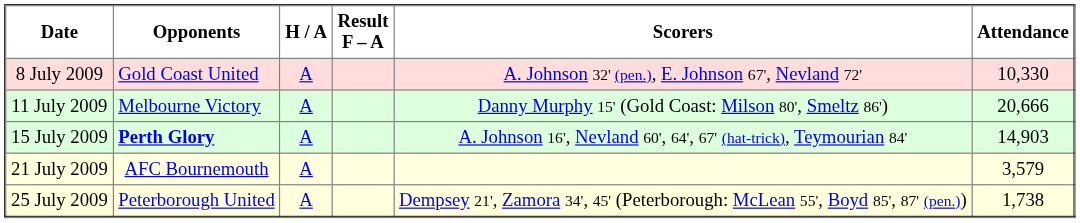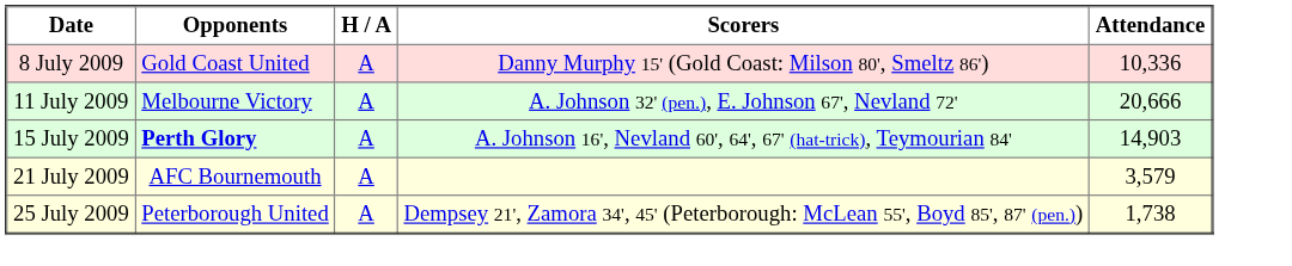- column: Result F – A
8 July 2009 | Scorers: A. Johnson 32' (pen.), E. Johnson 67', Nevland 72' -> Danny Murphy 15' (Gold Coast: Milson 80', Smeltz 86')
8 July 2009 | Attendance: 10,330 -> 10,336
11 July 2009 | Scorers: Danny Murphy 15' (Gold Coast: Milson 80', Smeltz 86') -> A. Johnson 32' (pen.), E. Johnson 67', Nevland 72'
